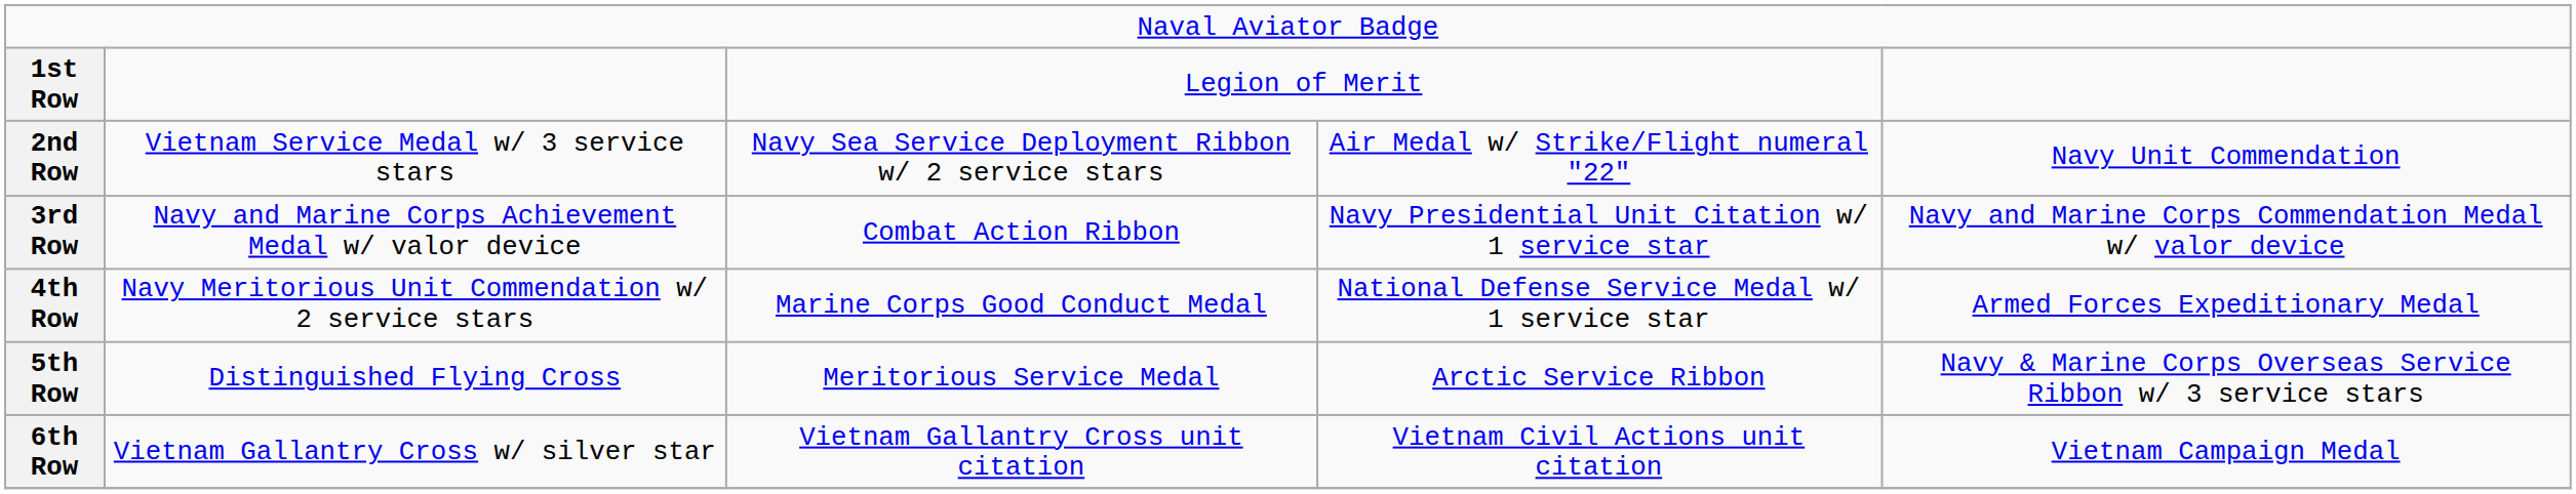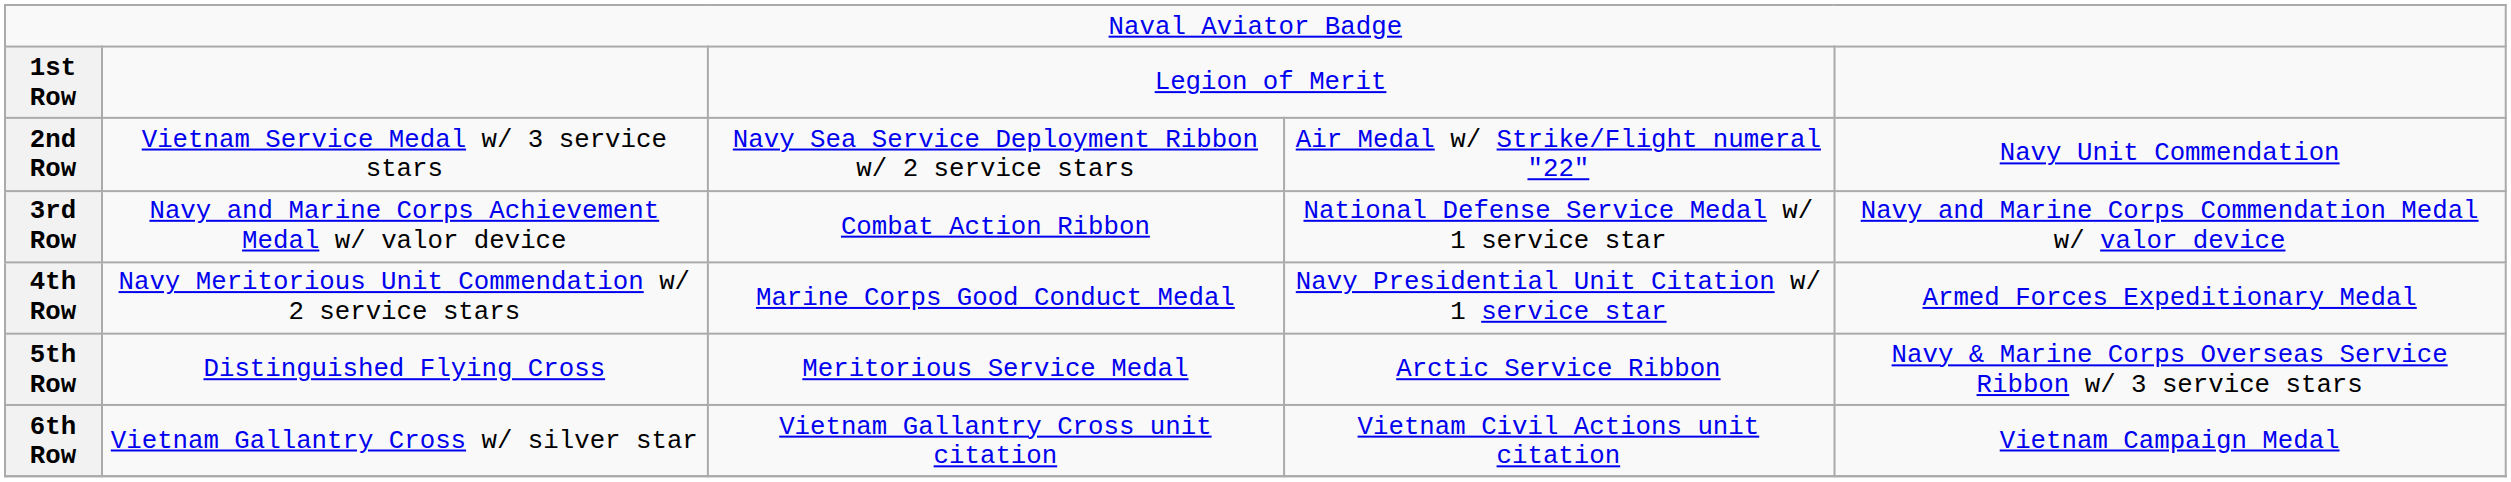3rd Row | column 4: Navy Presidential Unit Citation w/ 1 service star -> National Defense Service Medal w/ 1 service star
4th Row | column 4: National Defense Service Medal w/ 1 service star -> Navy Presidential Unit Citation w/ 1 service star
